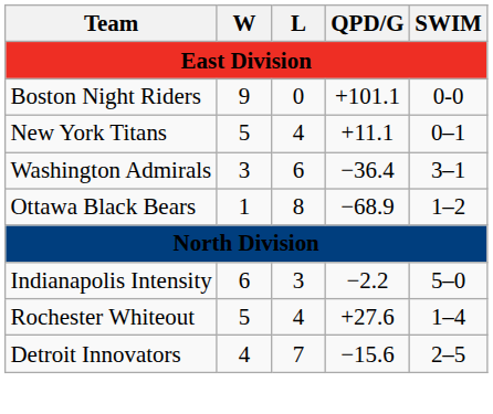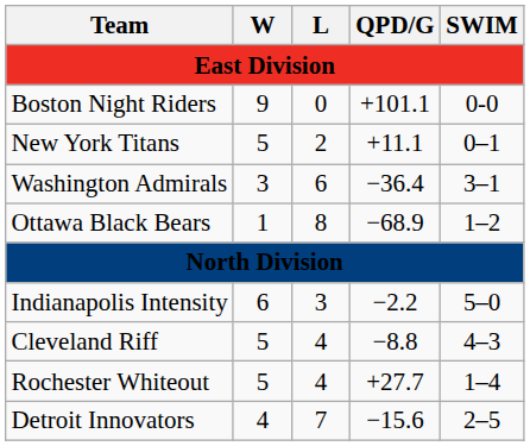New York Titans | L: 4 -> 2
+ row: Cleveland Riff | 5 | 4 | −8.8 | 4–3
Rochester Whiteout | QPD/G: +27.6 -> +27.7
